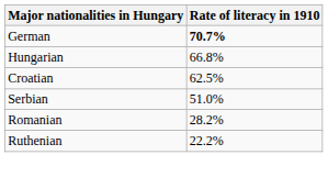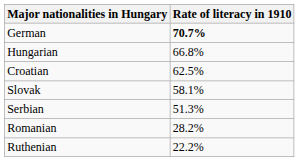+ row: Slovak | 58.1%
Serbian | Rate of literacy in 1910: 51.0% -> 51.3%
